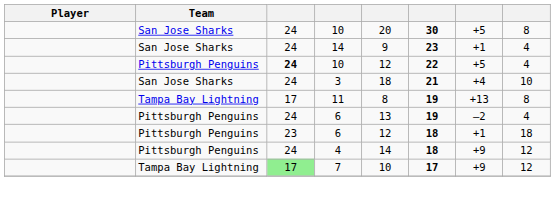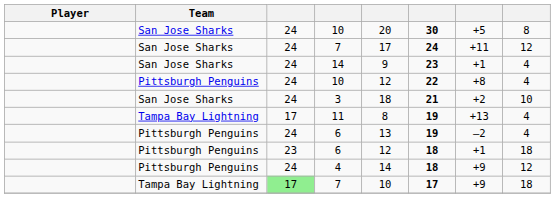+ row: San Jose Sharks | 24 | 7 | 17 | 24 | +11 | 12
Pittsburgh Penguins / 10 | column 3: bold -> normal
Pittsburgh Penguins / 10 | column 7: +5 -> +8
3 | column 7: +4 -> +2
11 | column 8: 8 -> 4
Tampa Bay Lightning / 7 | column 8: 12 -> 18
